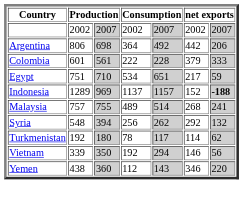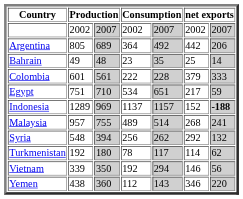Argentina | column 2: 806 -> 805
Argentina | column 3: 698 -> 689
+ row: Bahrain | 49 | 48 | 23 | 35 | 25 | 14
Malaysia | column 2: 757 -> 957
